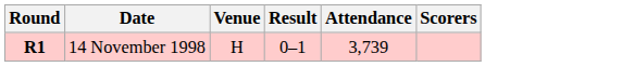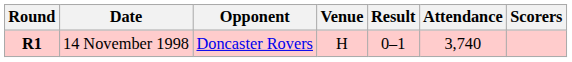+ column: Opponent | Doncaster Rovers
14 November 1998 | Attendance: 3,739 -> 3,740
